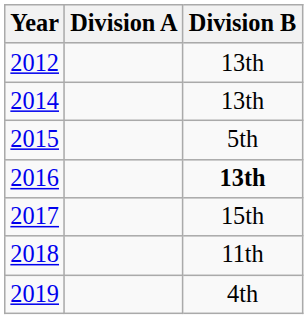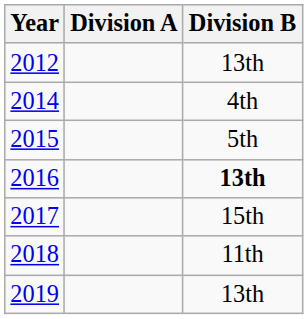2014 | Division B: 13th -> 4th
2019 | Division B: 4th -> 13th
